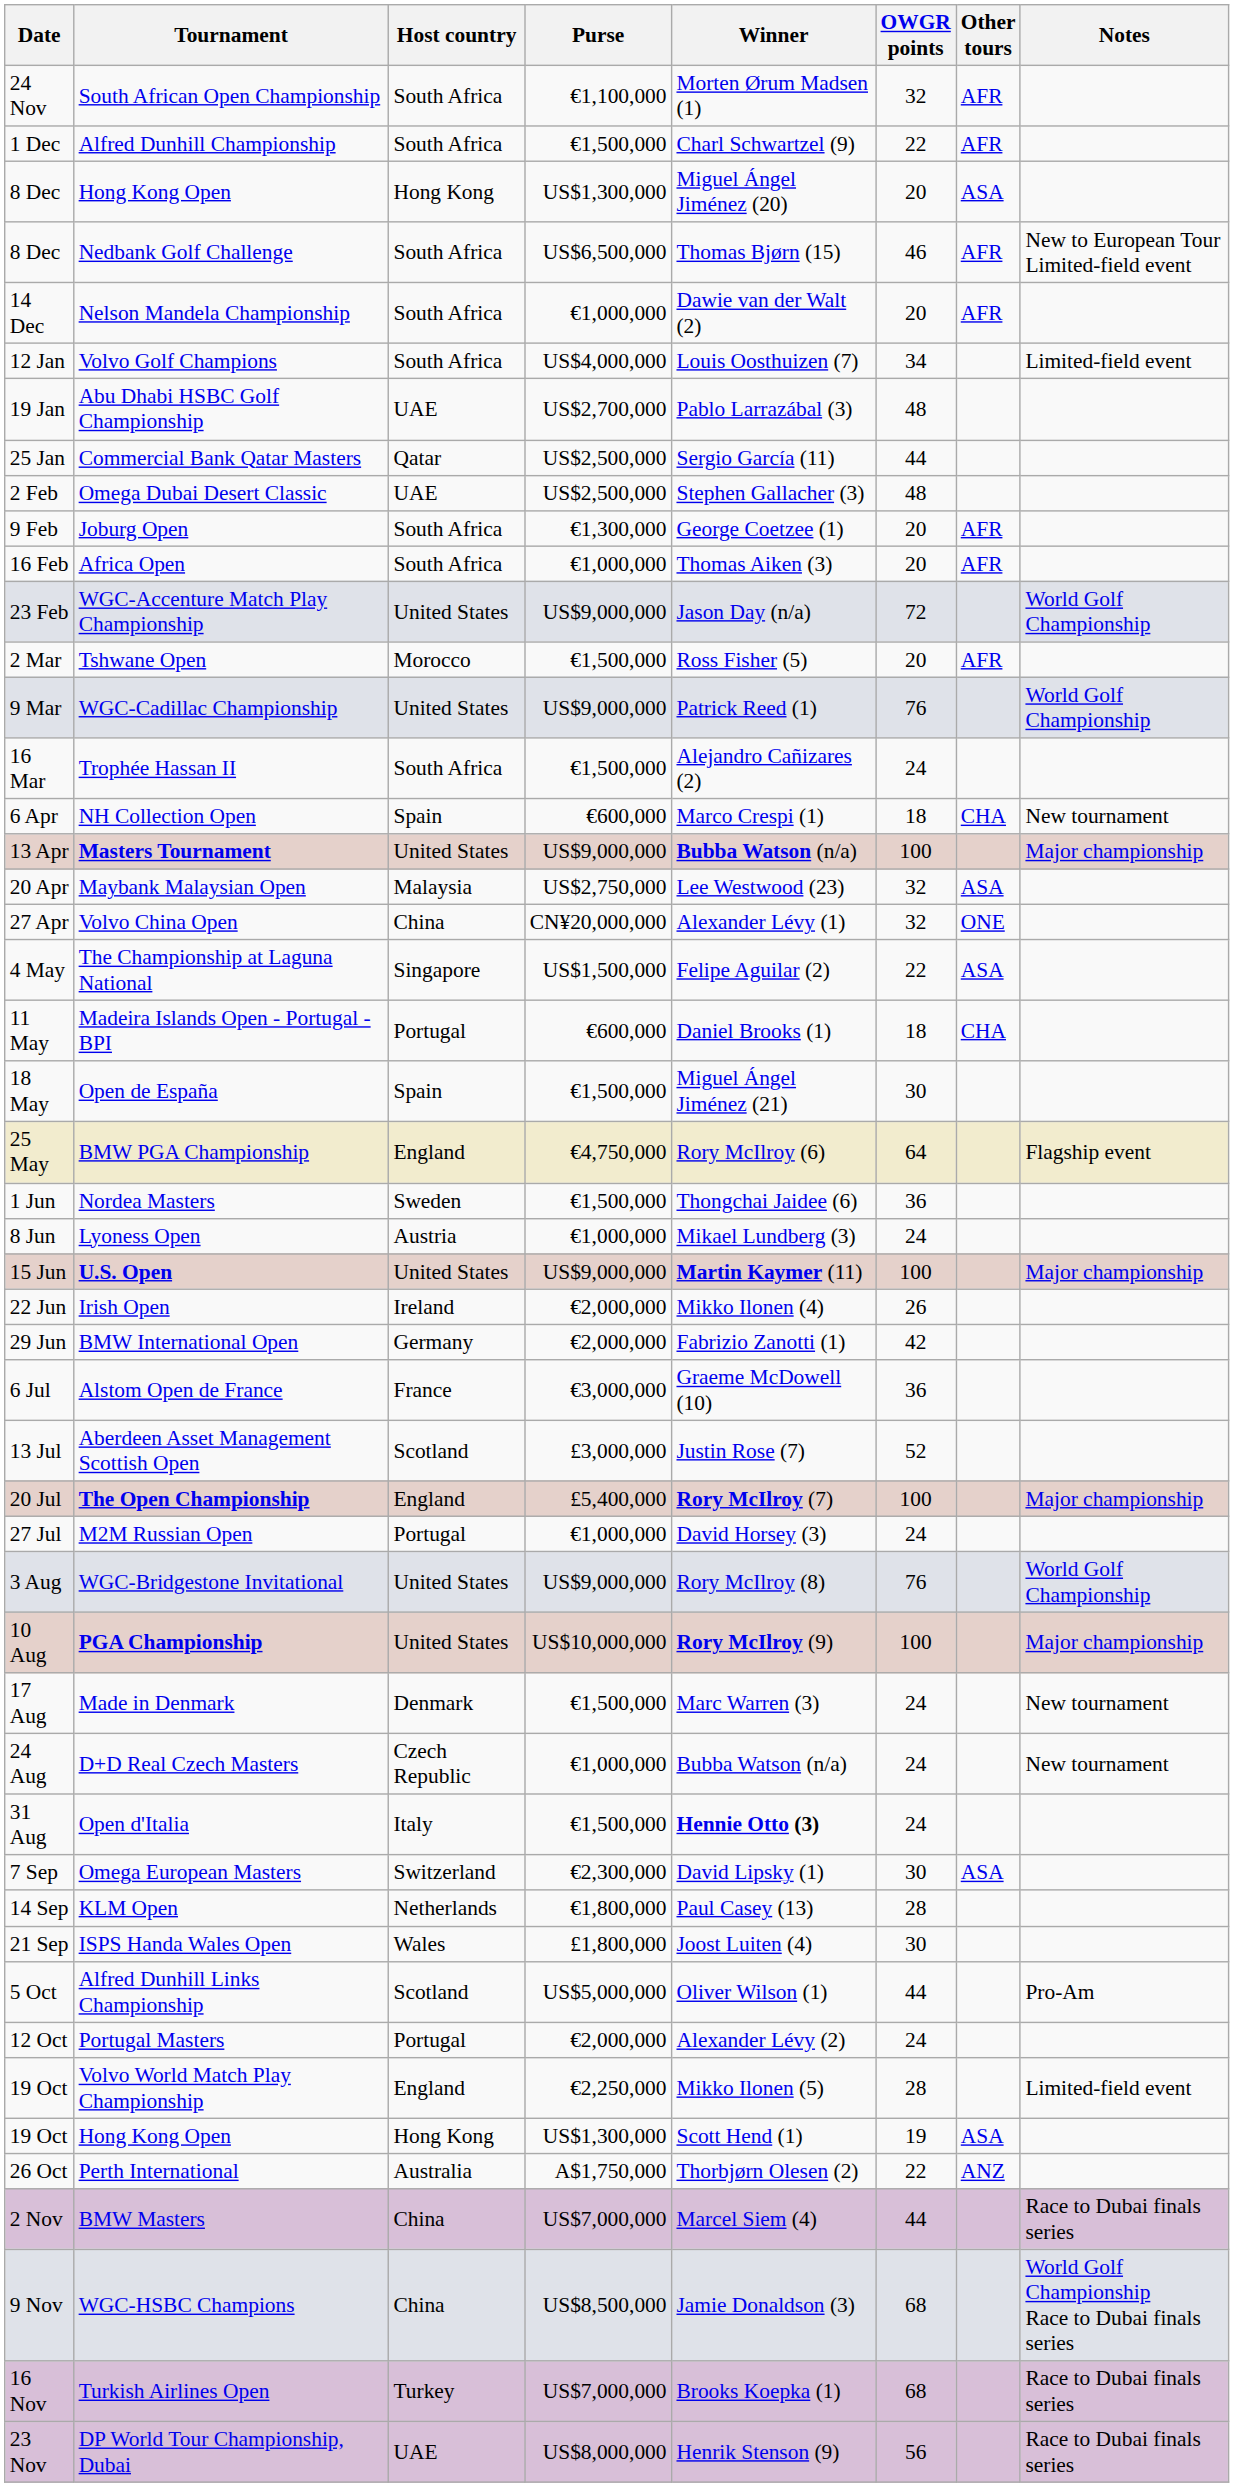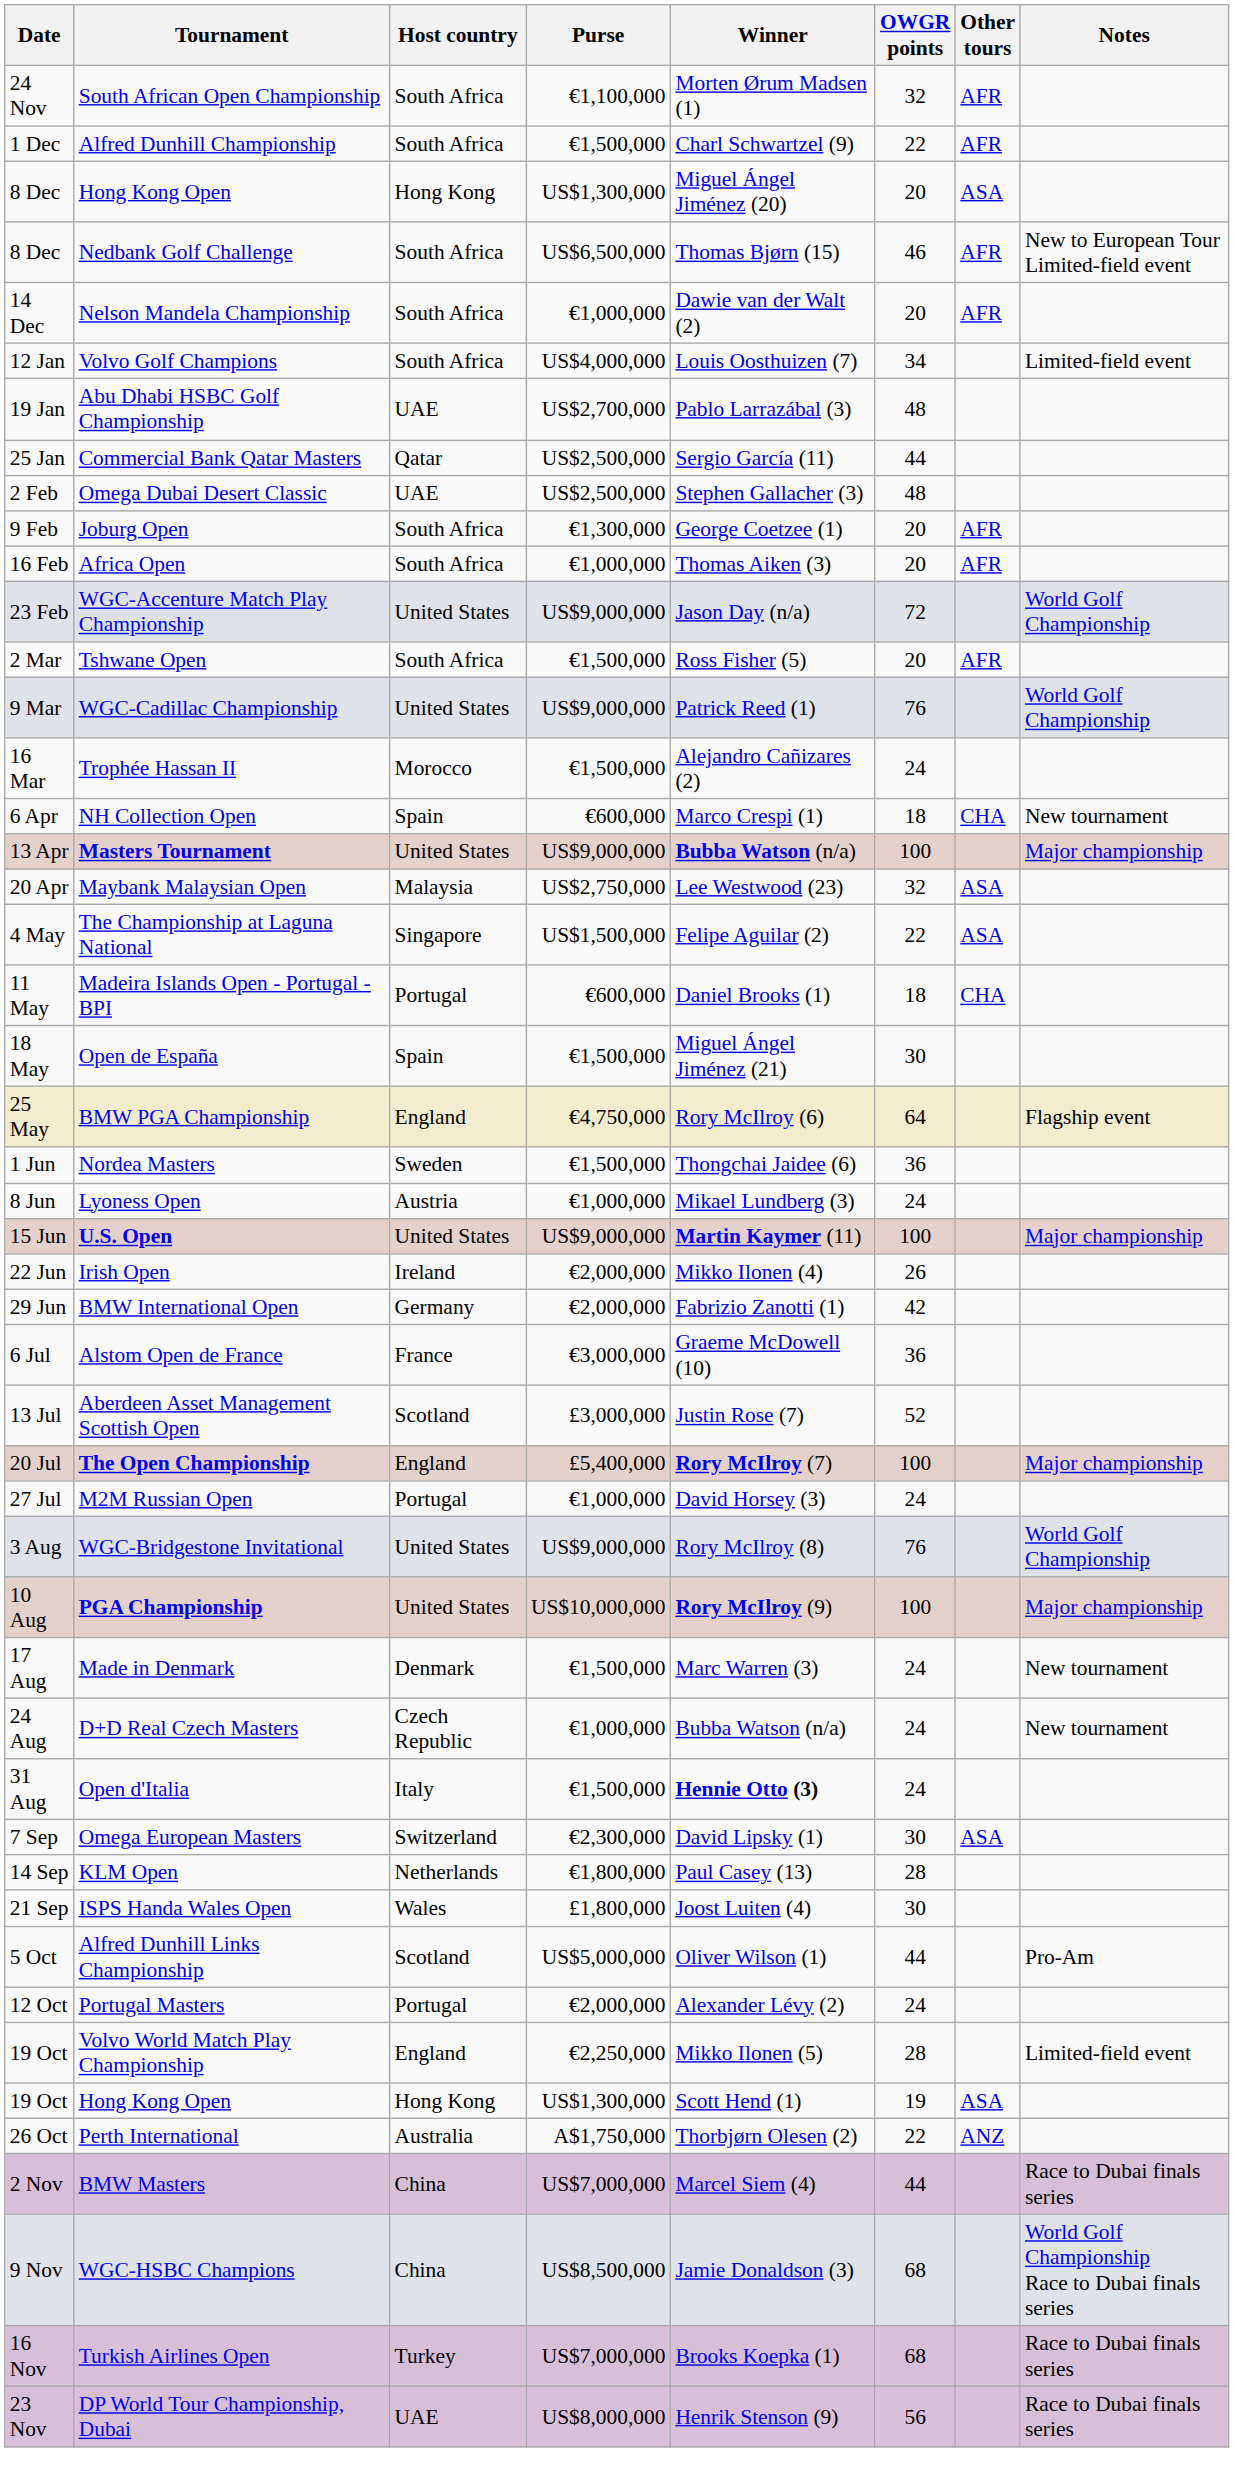Tshwane Open | Host country: Morocco -> South Africa
Trophée Hassan II | Host country: South Africa -> Morocco
- row: 27 Apr | Volvo China Open | China | CN¥20,000,000 | Alexander Lévy (1) | 32 | ONE
